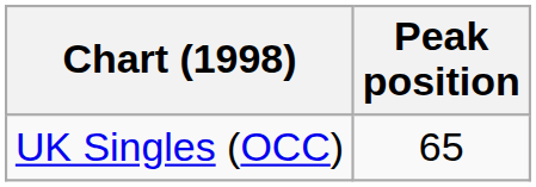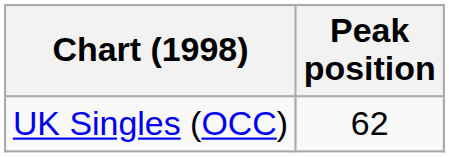UK Singles (OCC) | Peak position: 65 -> 62
